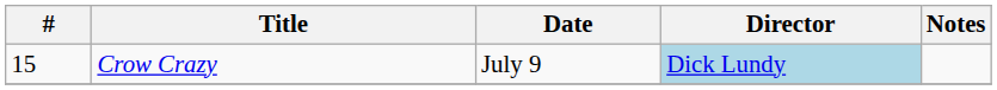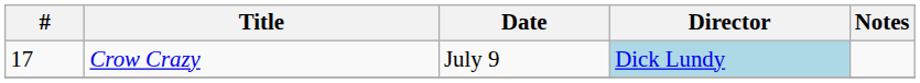Crow Crazy | #: 15 -> 17
